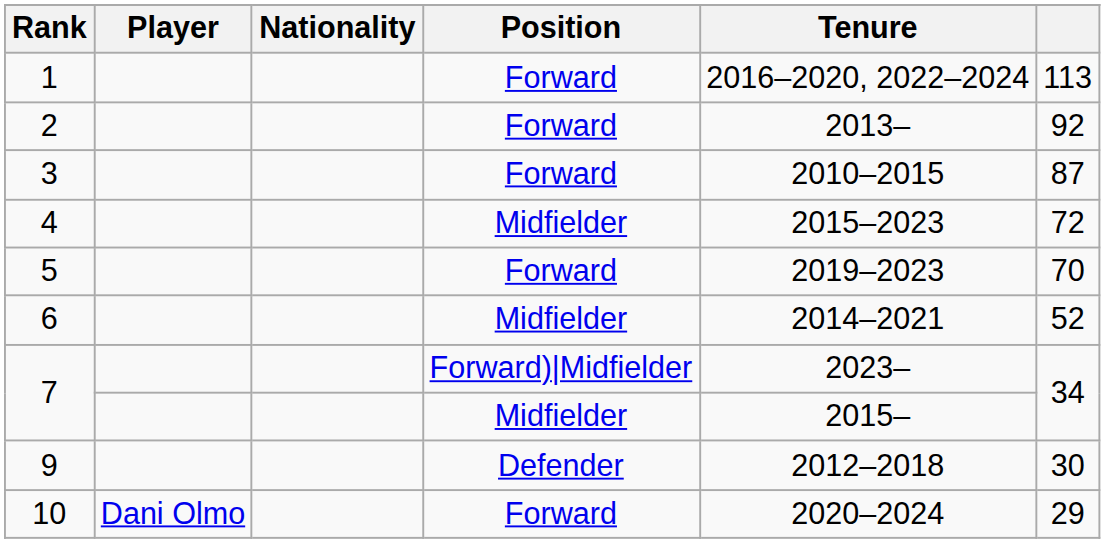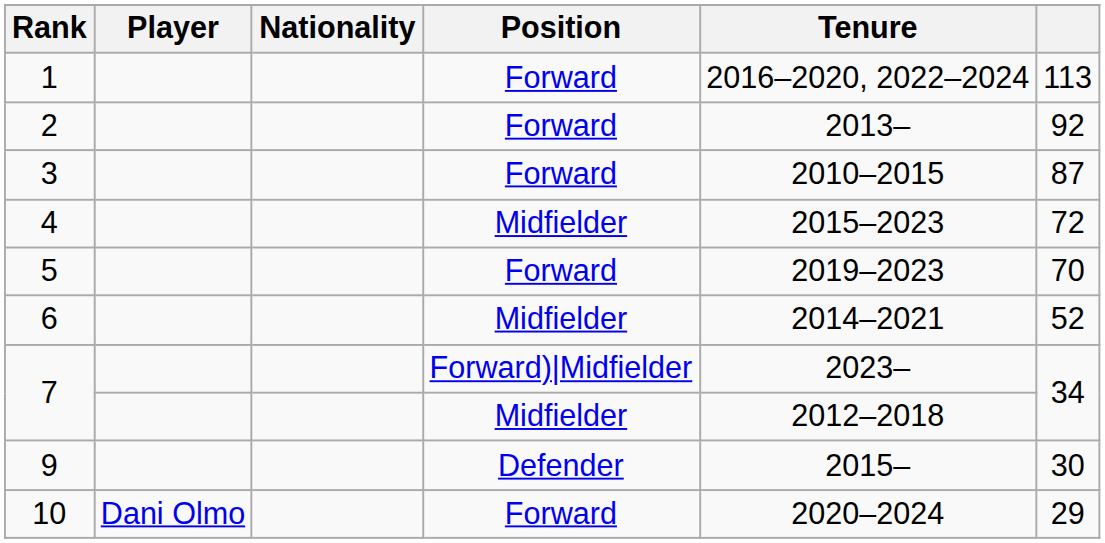7 / Midfielder | Tenure: 2015– -> 2012–2018
9 | Tenure: 2012–2018 -> 2015–
